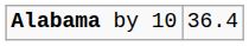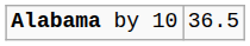Alabama by 10 | column 2: 36.4 -> 36.5
